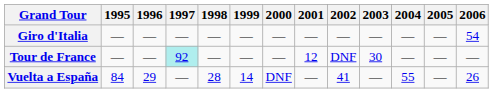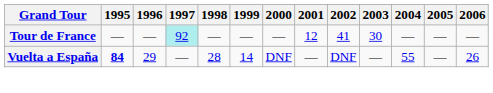- row: Giro d'Italia | — | — | — | — | — | — | — | — | — | — | — | 54
Tour de France | 2002: DNF -> 41
Vuelta a España | 1995: normal -> bold
Vuelta a España | 2002: 41 -> DNF
